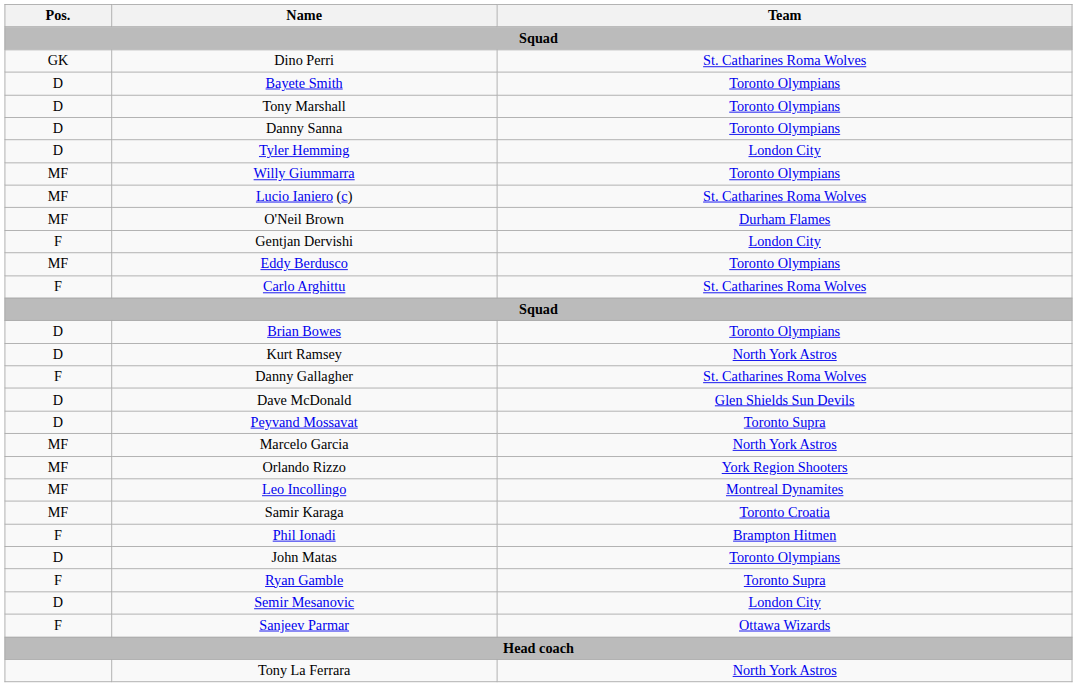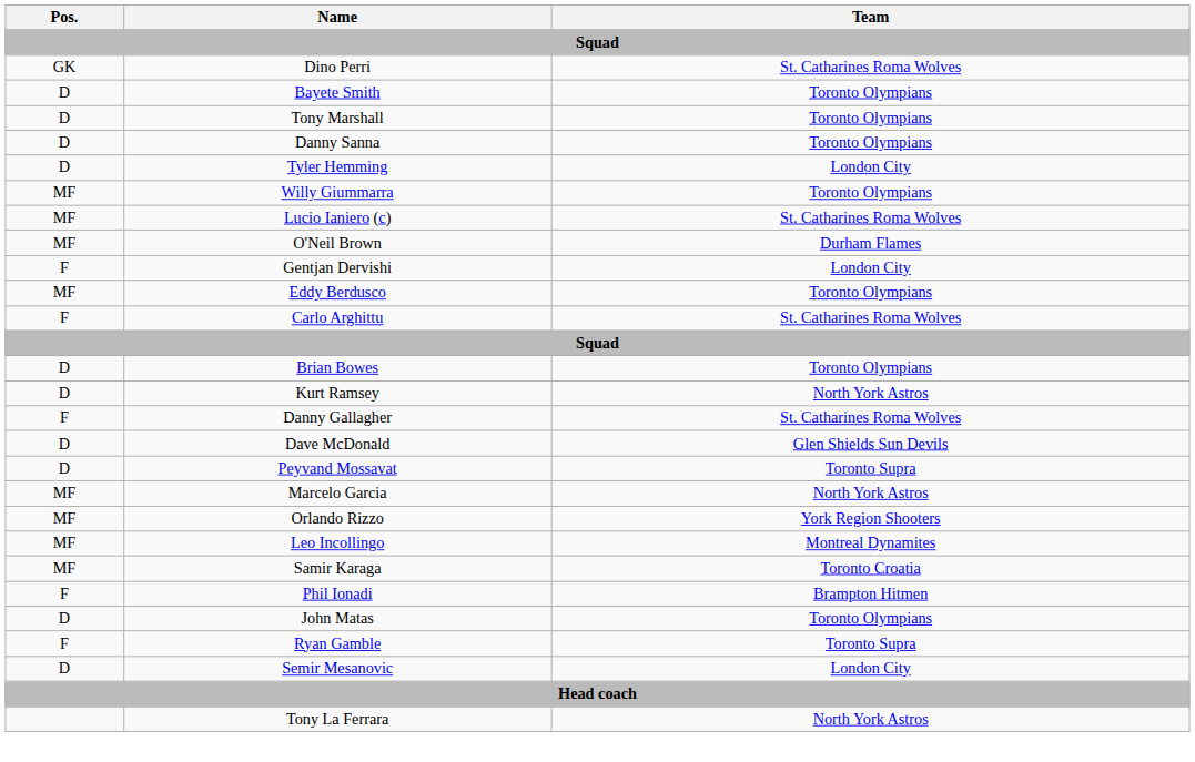- row: F | Sanjeev Parmar | Ottawa Wizards
